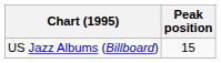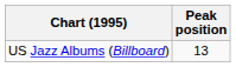US Jazz Albums (Billboard) | Peak position: 15 -> 13
